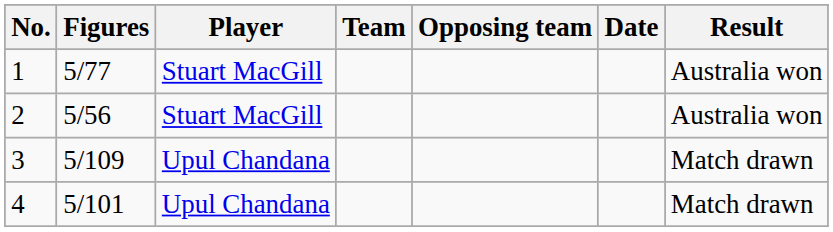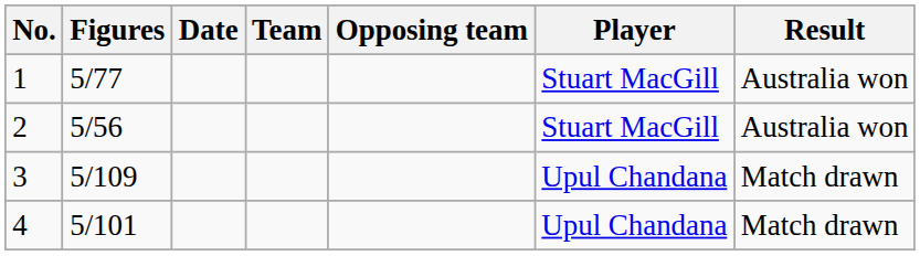columns swapped: Player <-> Date
